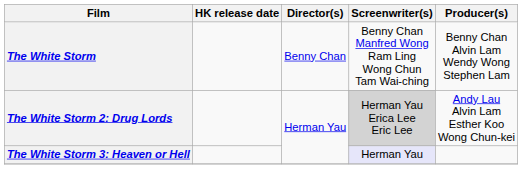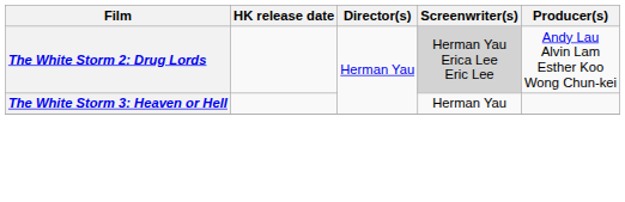- row: The White Storm | Benny Chan | Benny Chan Manfred Wong Ram Ling Wong Chun Tam Wai-ching | Benny Chan Alvin Lam Wendy Wong Stephen Lam
The White Storm 3: Heaven or Hell | Screenwriter(s): lavender background -> no background
